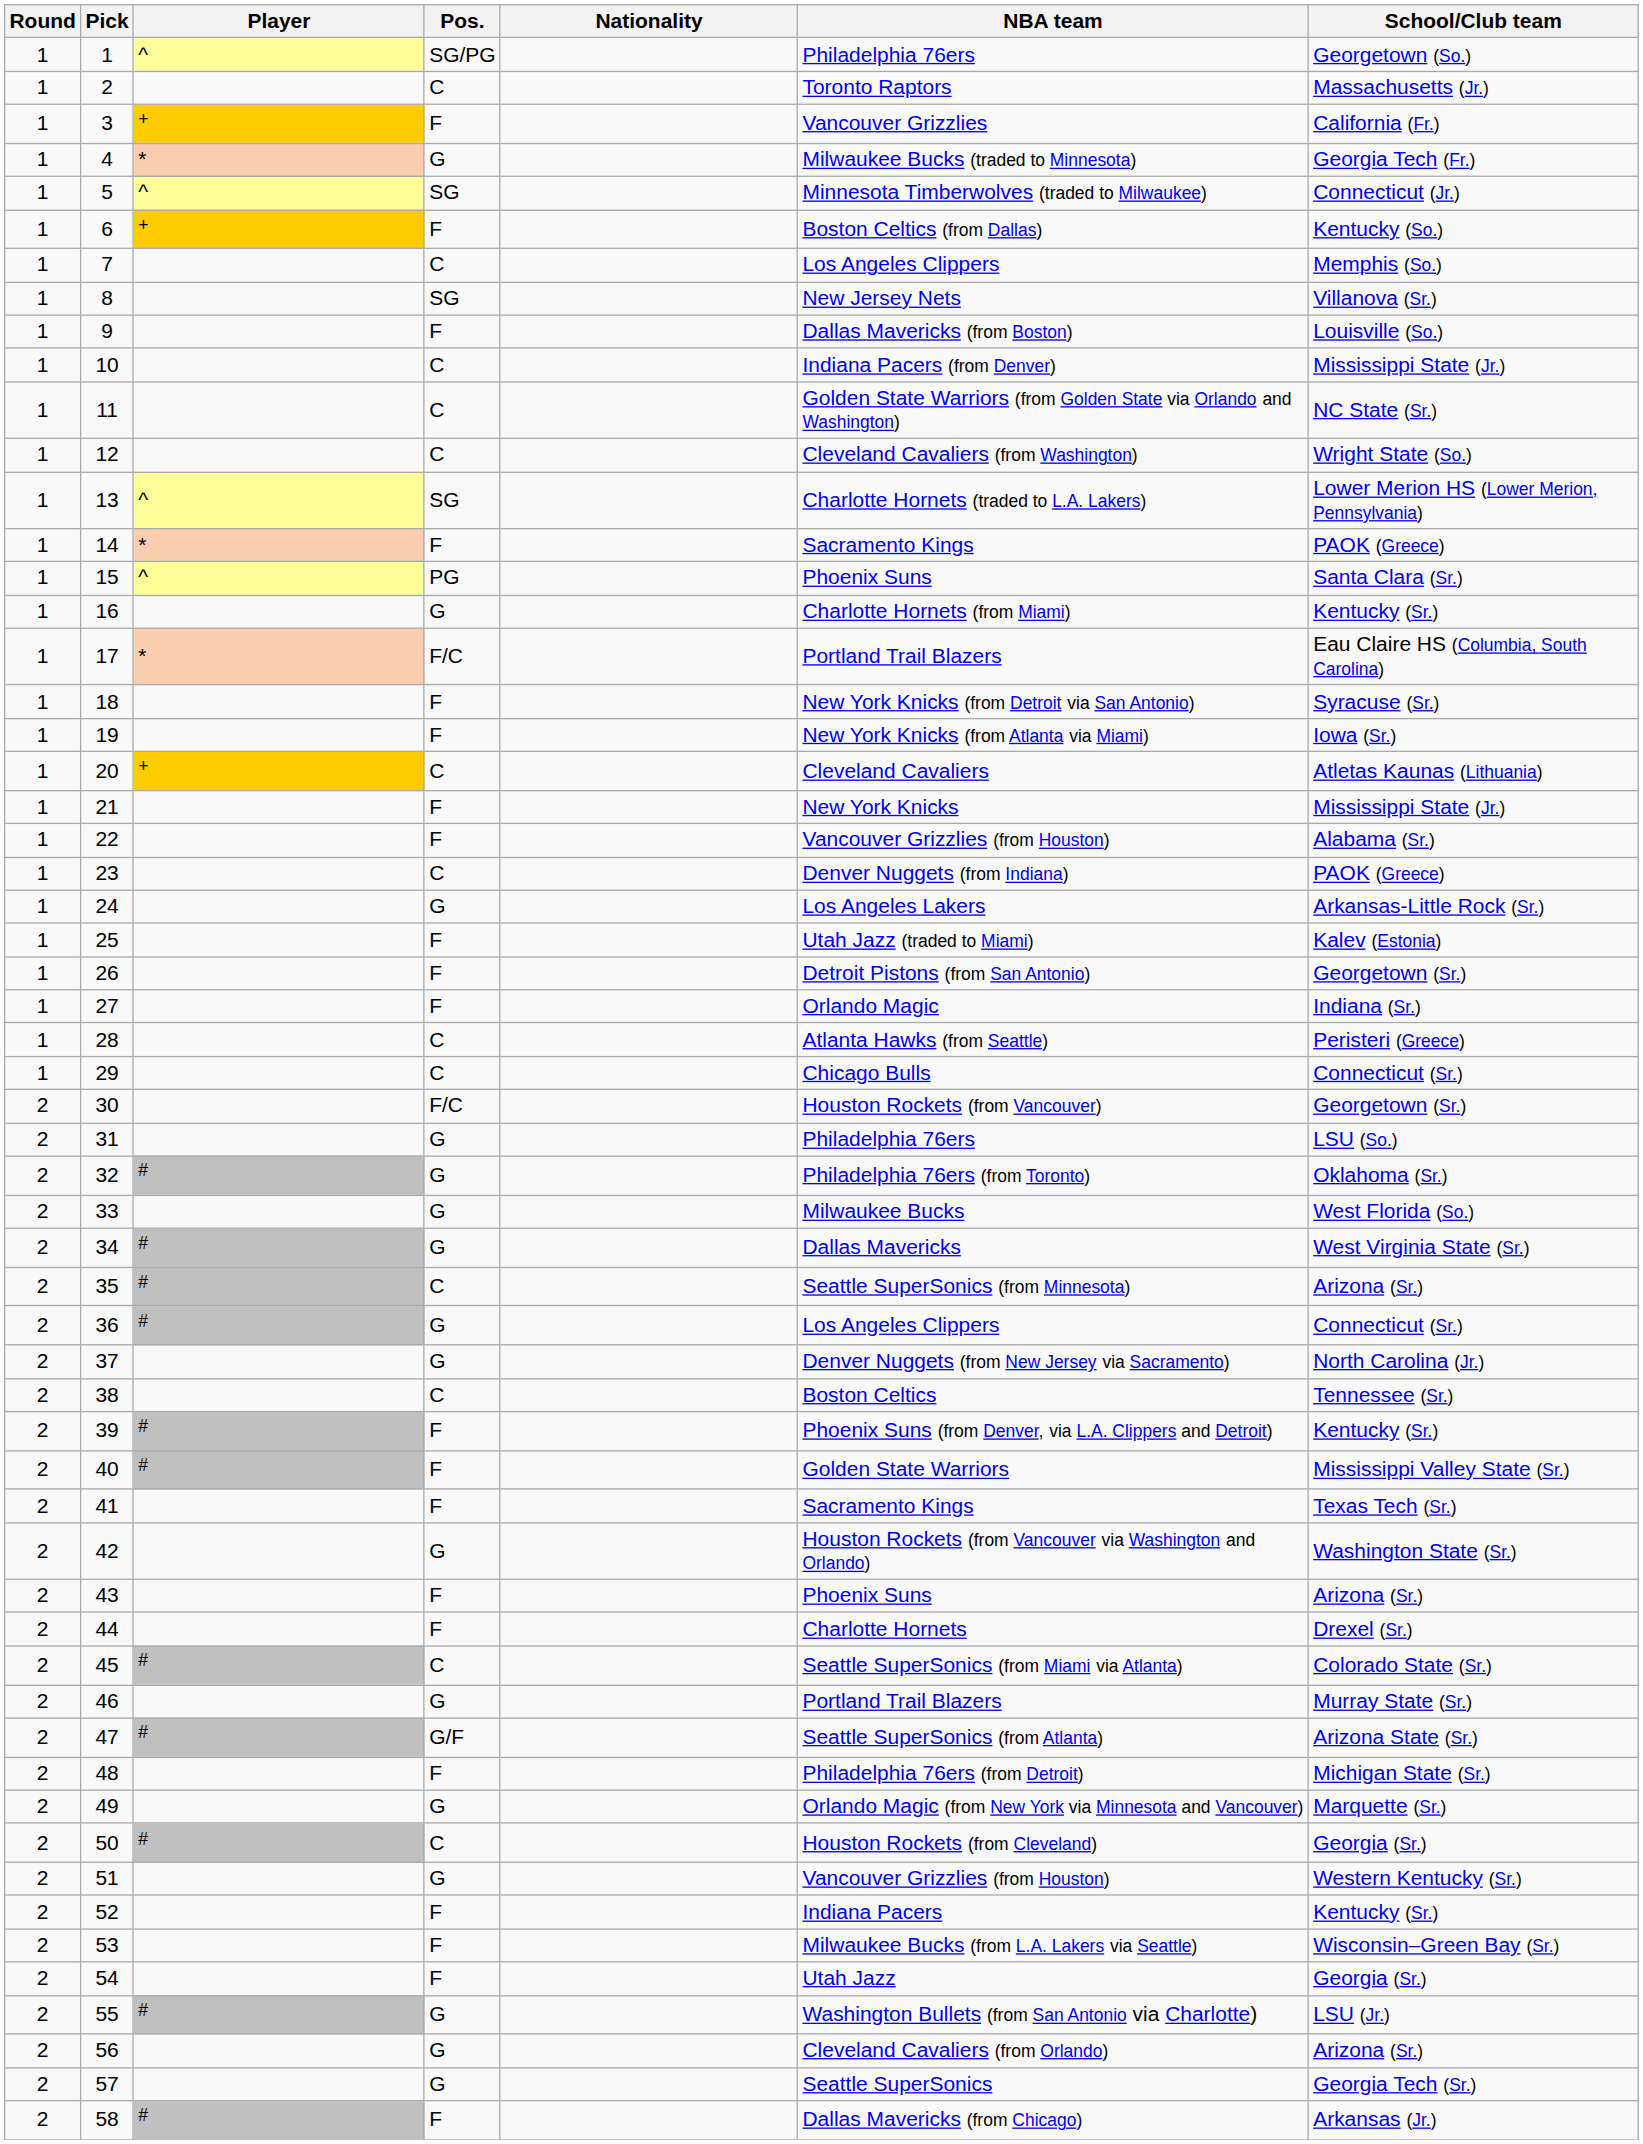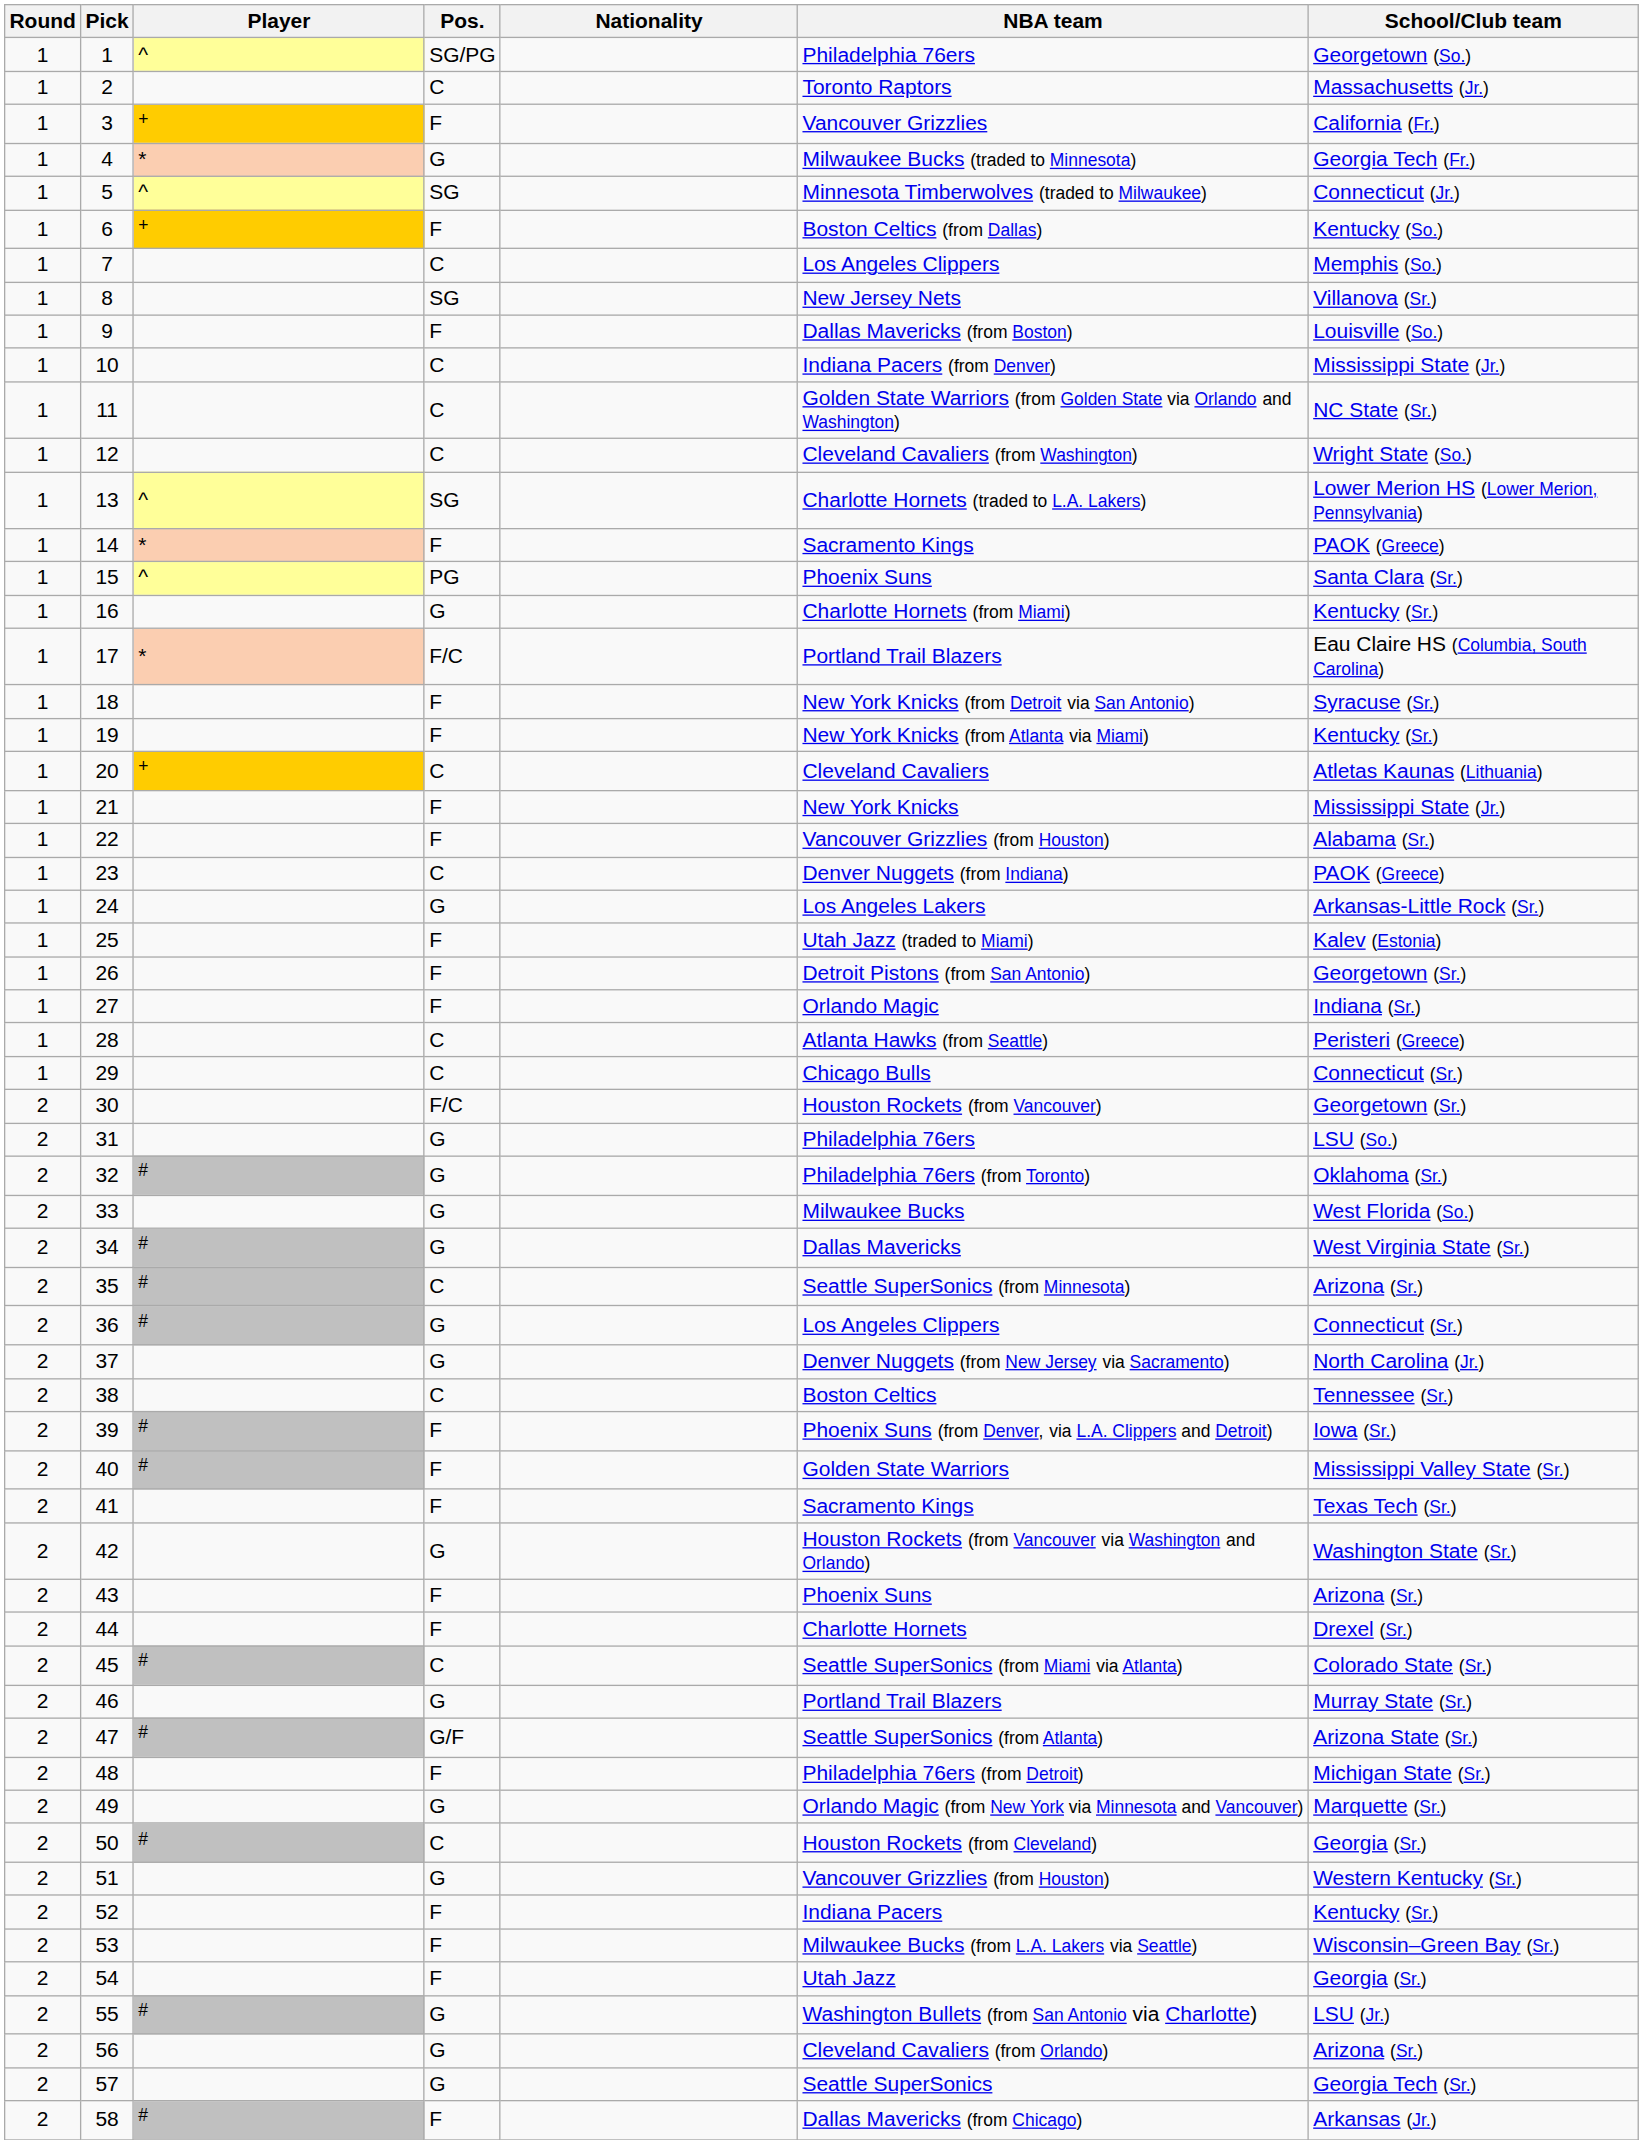19 | School/Club team: Iowa (Sr.) -> Kentucky (Sr.)
39 | School/Club team: Kentucky (Sr.) -> Iowa (Sr.)
